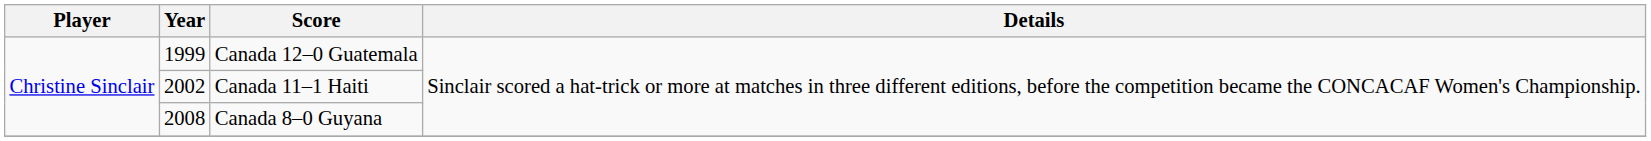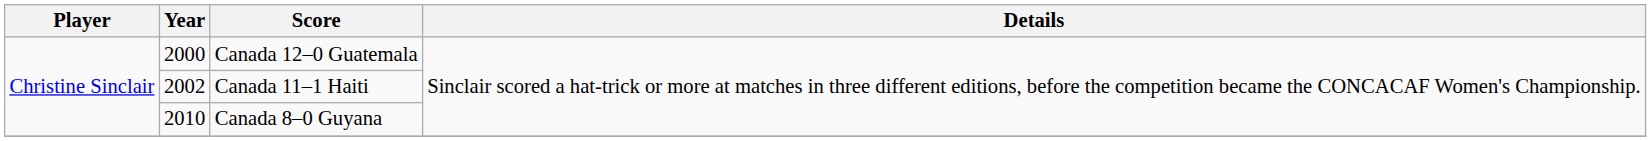Canada 12–0 Guatemala | Year: 1999 -> 2000
Canada 8–0 Guyana | Year: 2008 -> 2010
